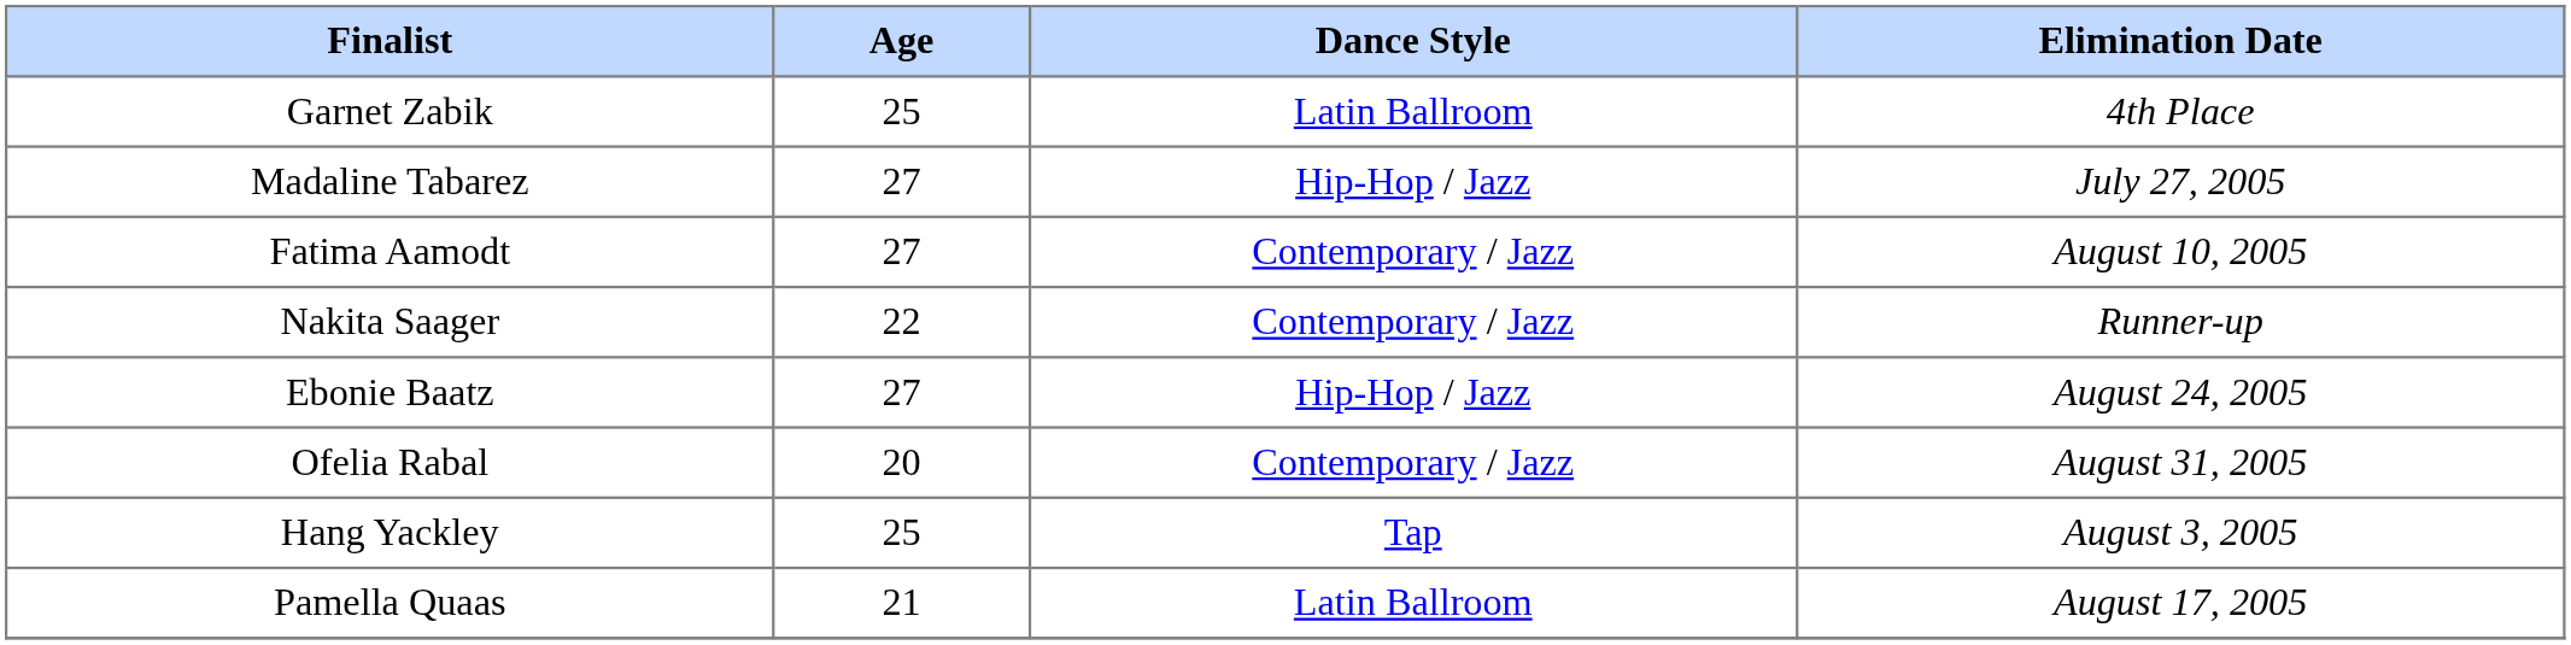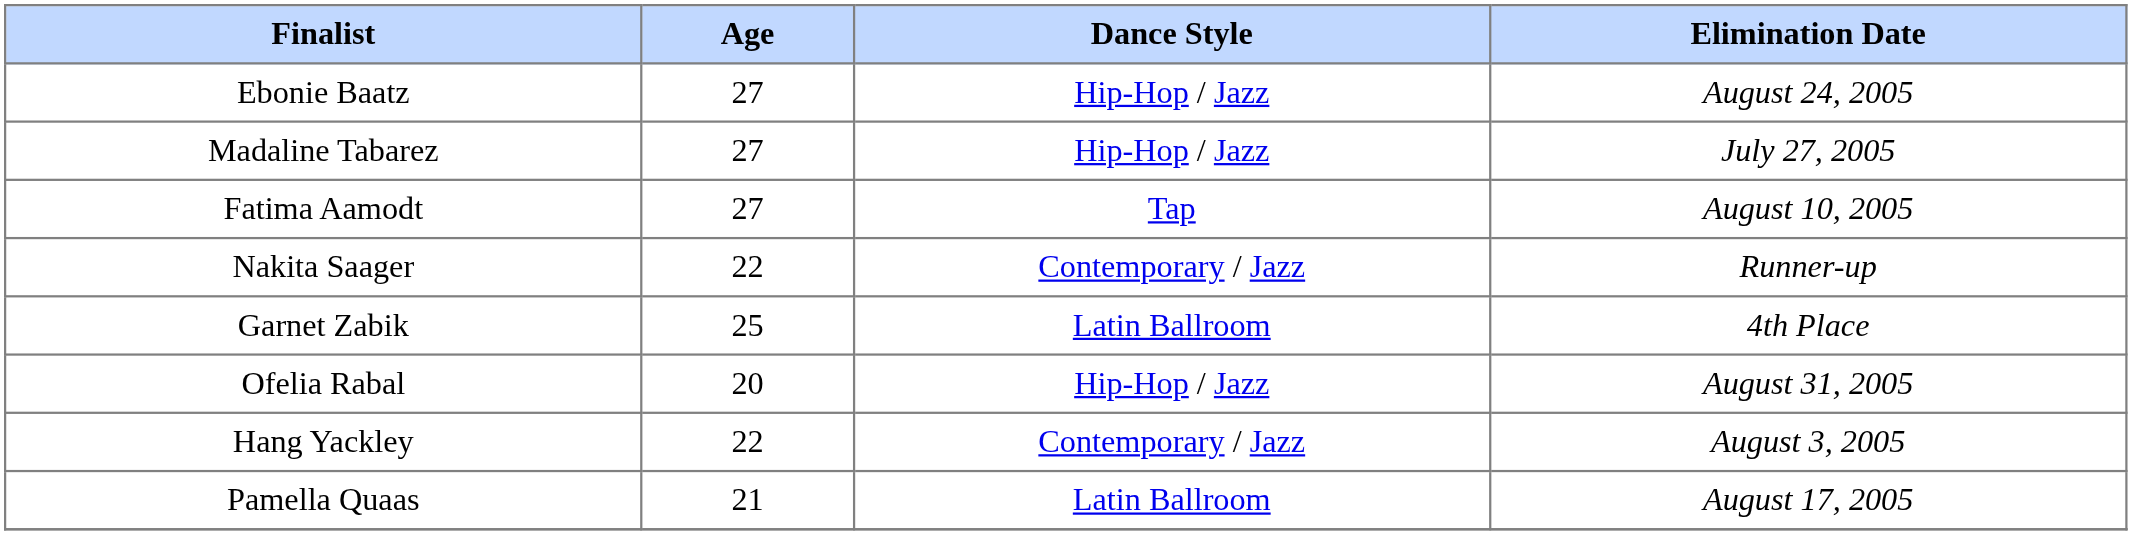rows swapped: Ebonie Baatz <-> Garnet Zabik
Fatima Aamodt | Dance Style: Contemporary / Jazz -> Tap
Ofelia Rabal | Dance Style: Contemporary / Jazz -> Hip-Hop / Jazz
Hang Yackley | Age: 25 -> 22
Hang Yackley | Dance Style: Tap -> Contemporary / Jazz
